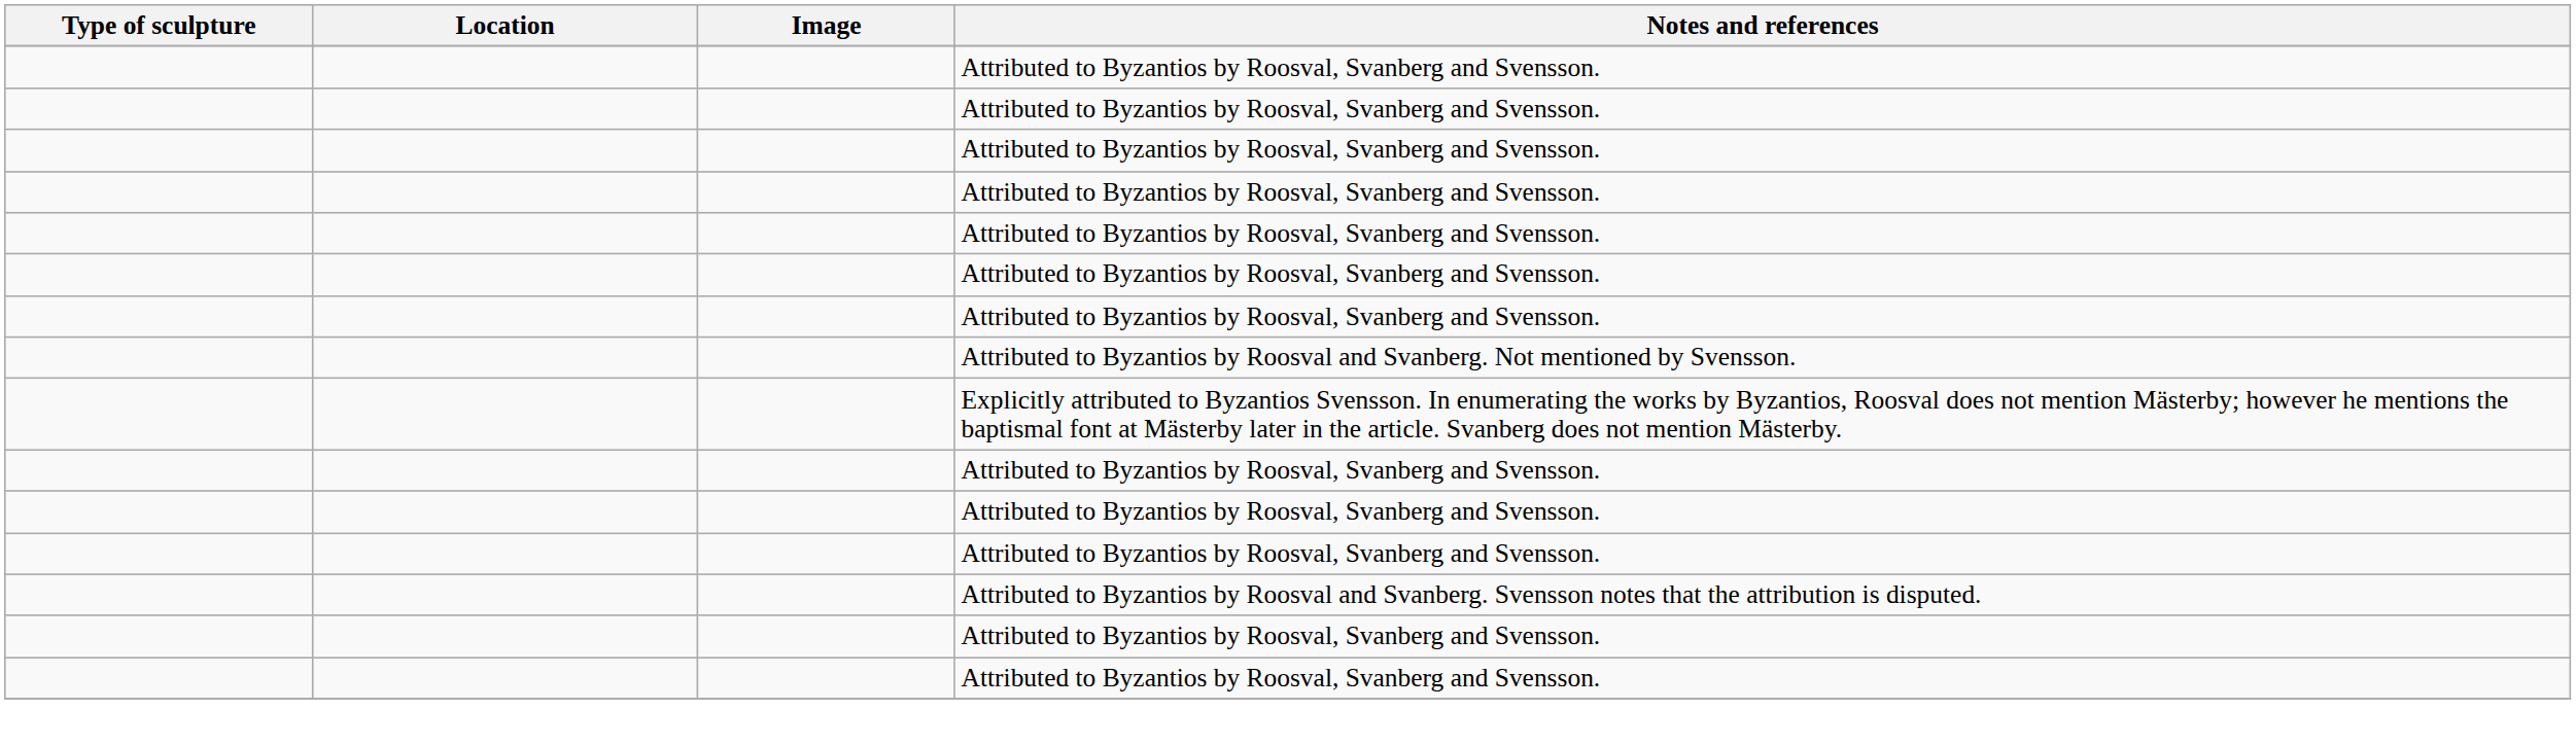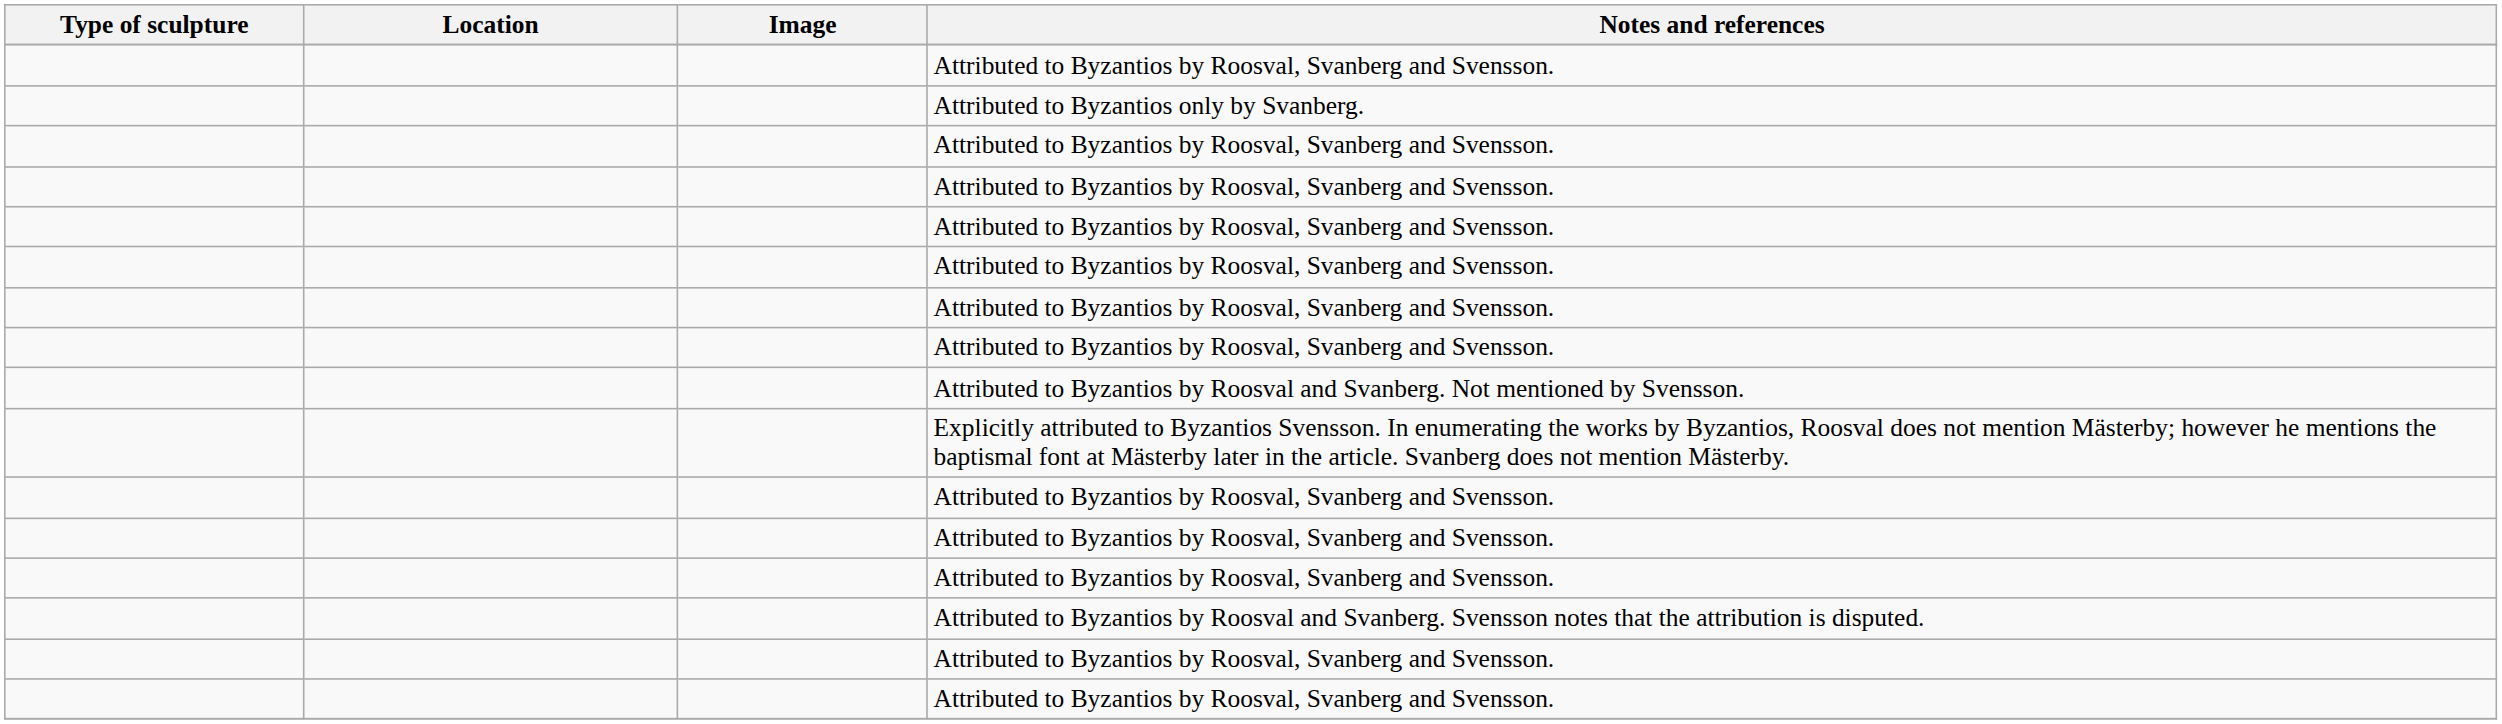+ row: Attributed to Byzantios only by Svanberg.
